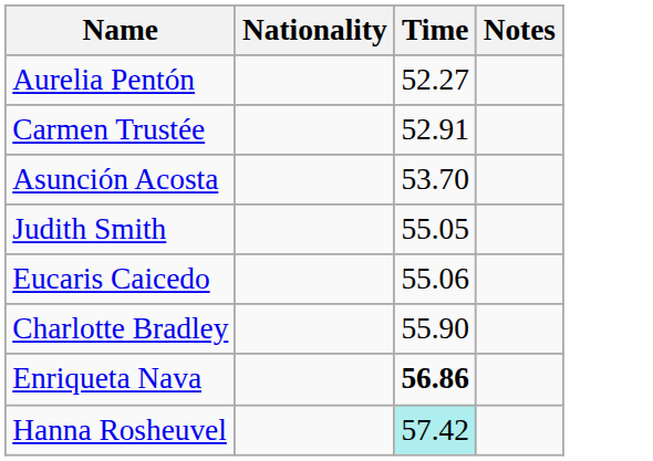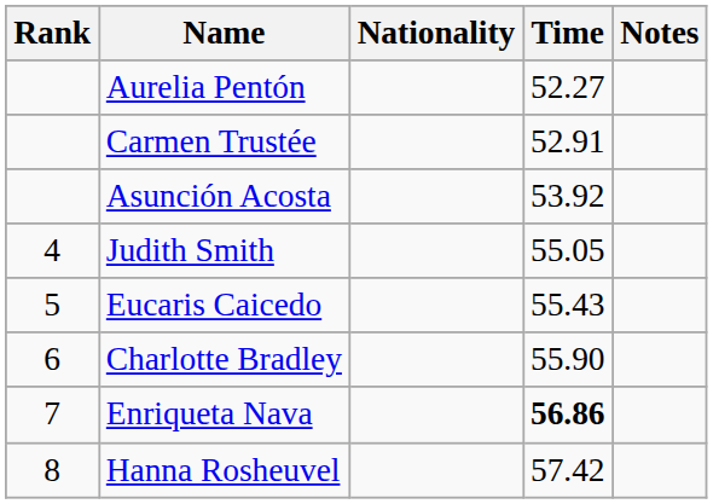+ column: Rank | 4 | 5 | 6 | 7 | 8
Asunción Acosta | Time: 53.70 -> 53.92
Eucaris Caicedo | Time: 55.06 -> 55.43
Hanna Rosheuvel | Time: paleturquoise background -> no background
